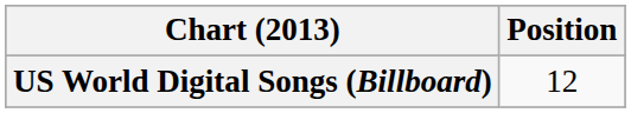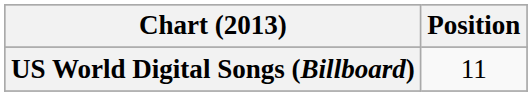US World Digital Songs (Billboard) | Position: 12 -> 11
